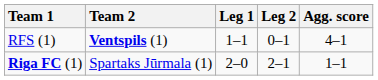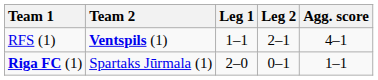RFS (1) | Leg 2: 0–1 -> 2–1
Riga FC (1) | Leg 2: 2–1 -> 0–1
